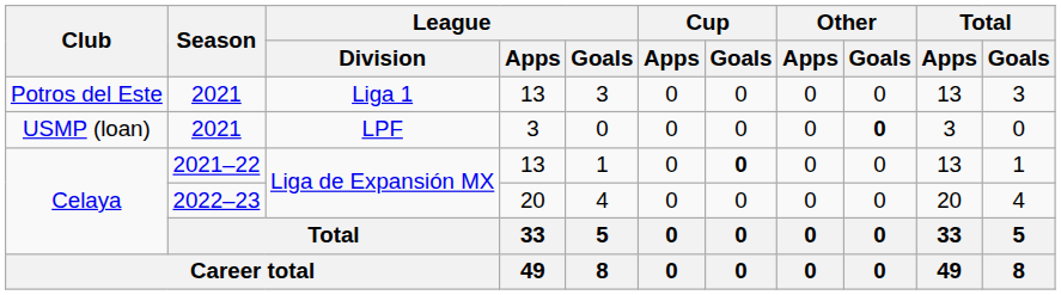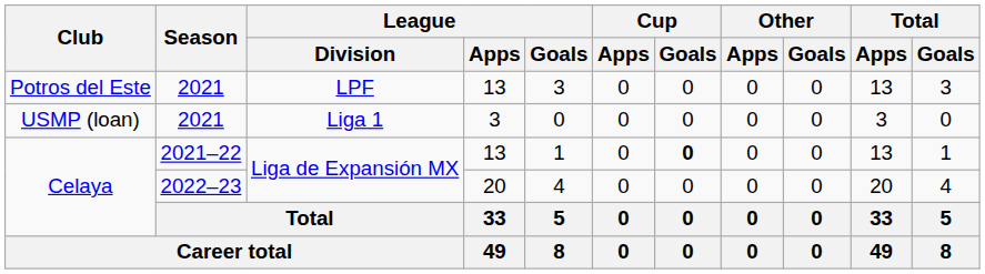Potros del Este | League / Division: Liga 1 -> LPF
USMP (loan) | League / Division: LPF -> Liga 1
USMP (loan) | Other / Goals: bold -> normal
